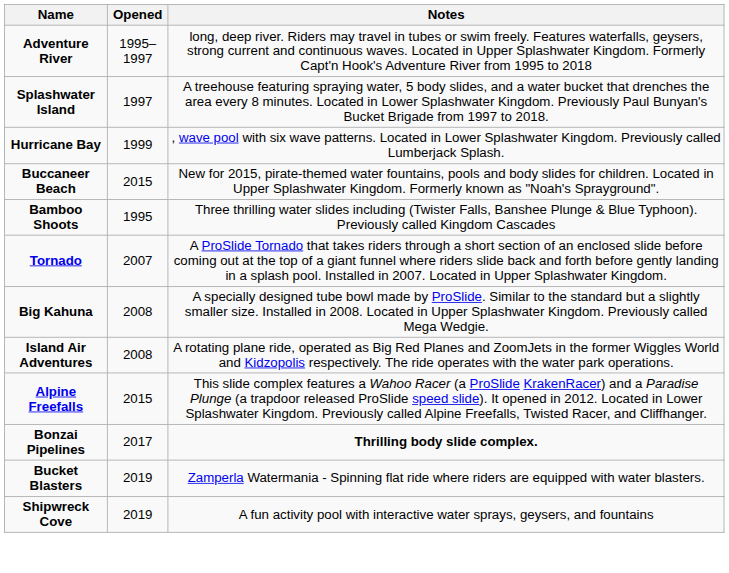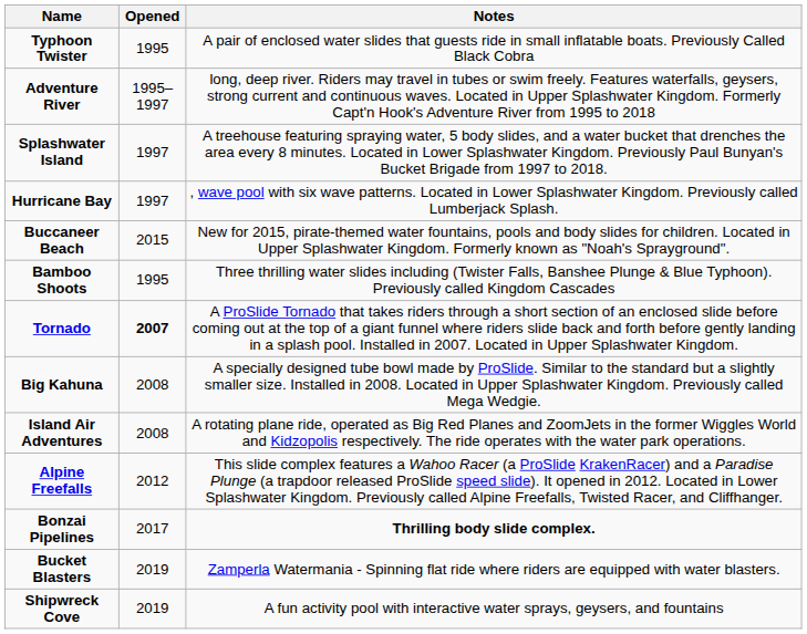+ row: Typhoon Twister | 1995 | A pair of enclosed water slides that guests ride in small inflatable boats. Previously Called Black Cobra
Hurricane Bay | Opened: 1999 -> 1997
Tornado | Opened: normal -> bold
Alpine Freefalls | Opened: 2015 -> 2012
